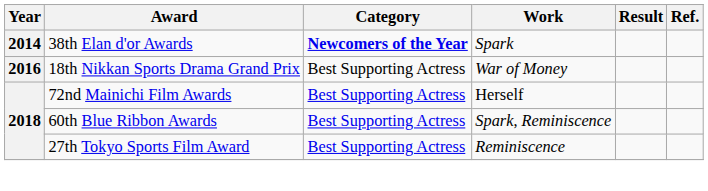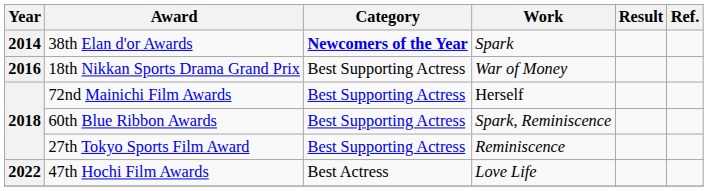+ row: 2022 | 47th Hochi Film Awards | Best Actress | Love Life
